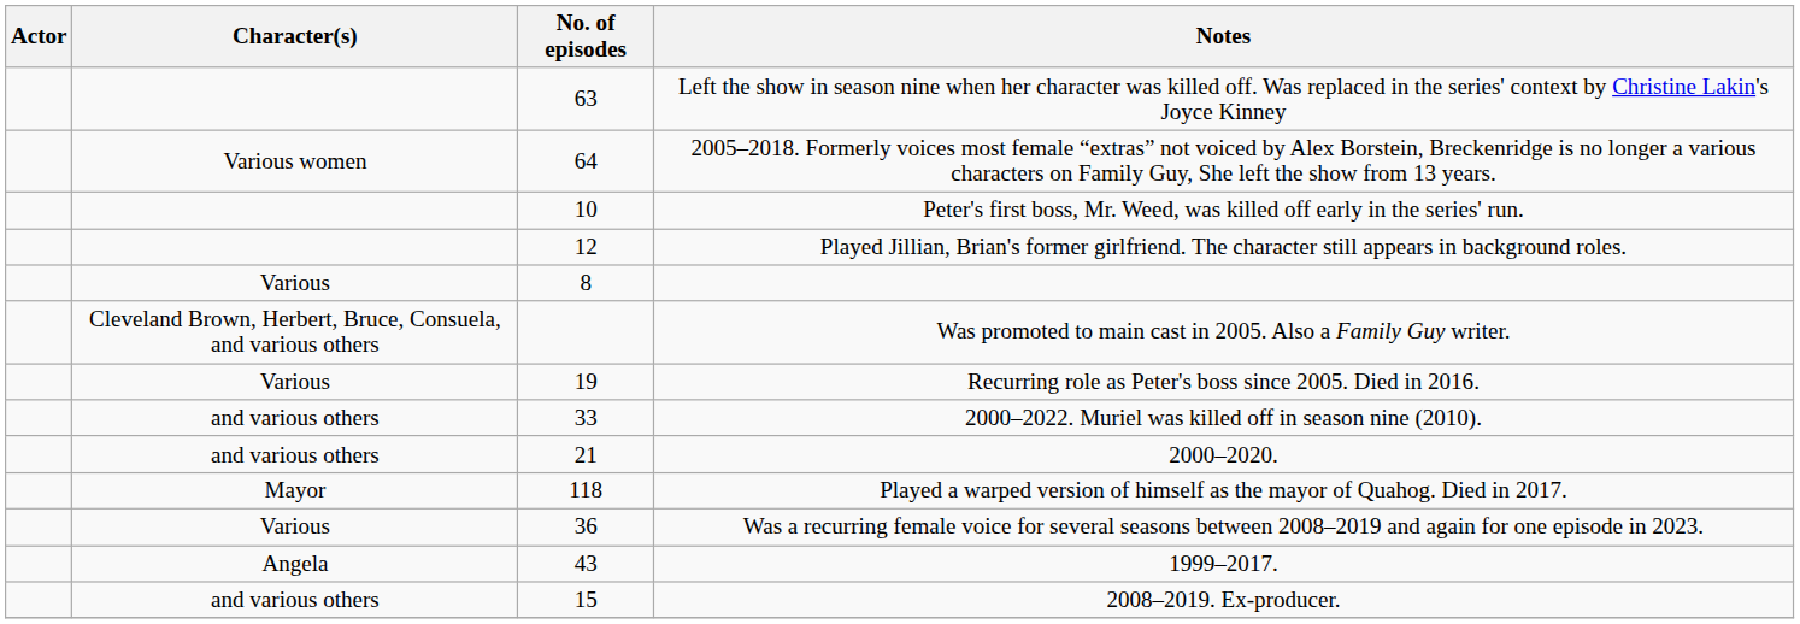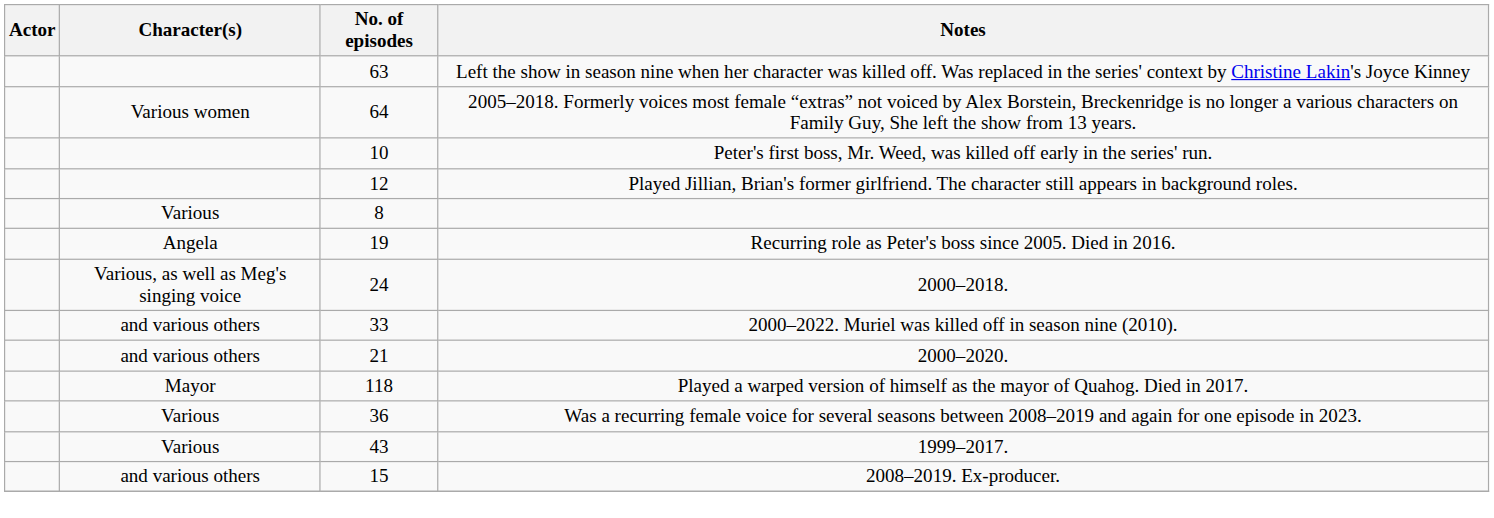- row: Cleveland Brown, Herbert, Bruce, Consuela, and various others | Was promoted to main cast in 2005. Also a Family Guy writer.
Recurring role as Peter's boss since 2005. Died in 2016. | Character(s): Various -> Angela
+ row: Various, as well as Meg's singing voice | 24 | 2000–2018.
1999–2017. | Character(s): Angela -> Various
